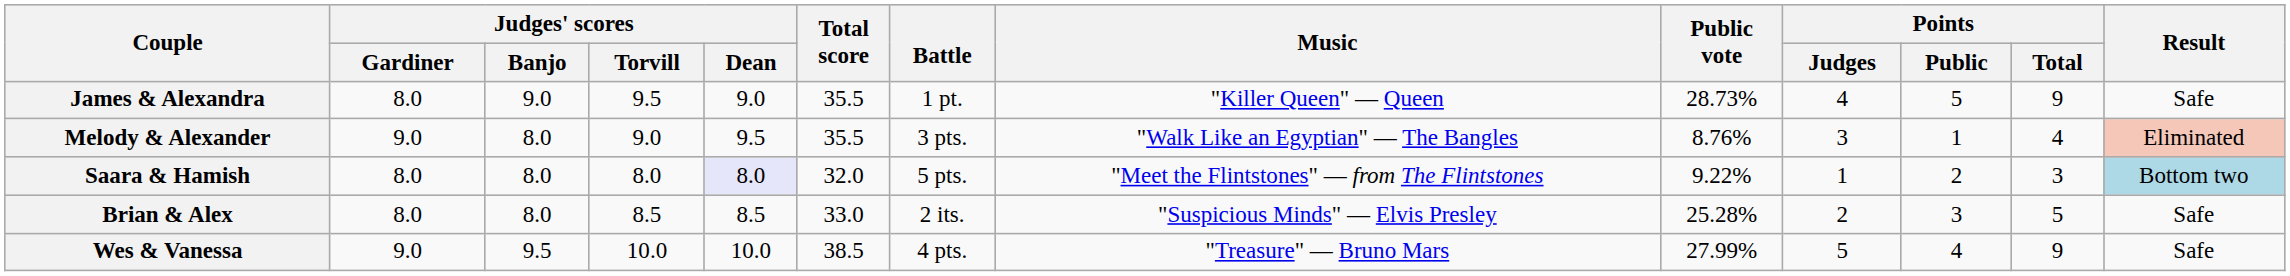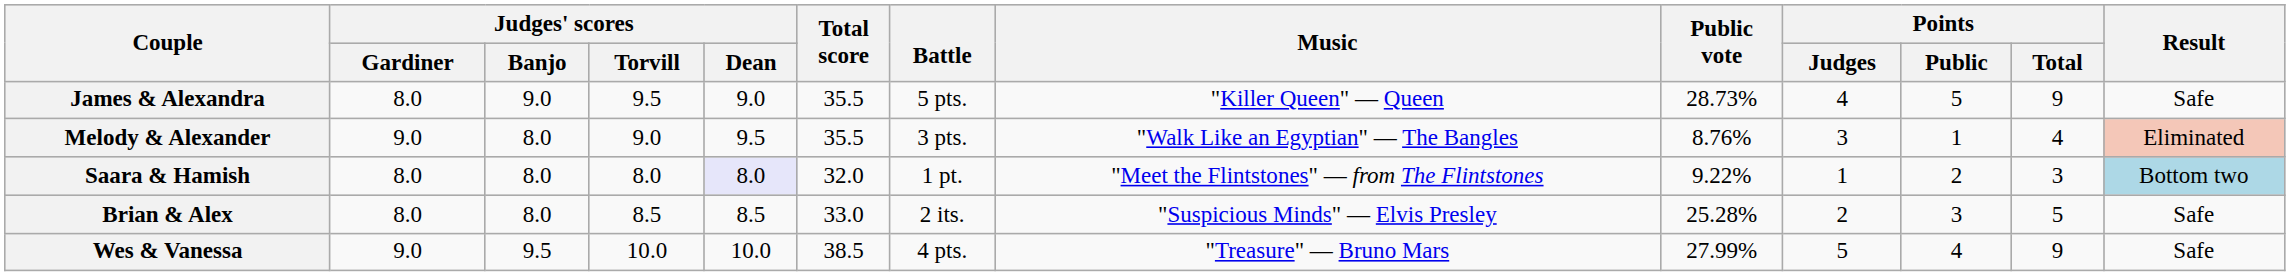James & Alexandra | Battle: 1 pt. -> 5 pts.
Saara & Hamish | Battle: 5 pts. -> 1 pt.
